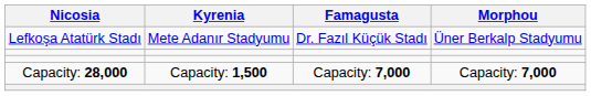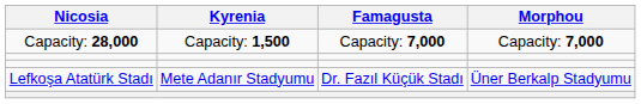rows swapped: Lefkoşa Atatürk Stadı <-> Capacity: 28,000
